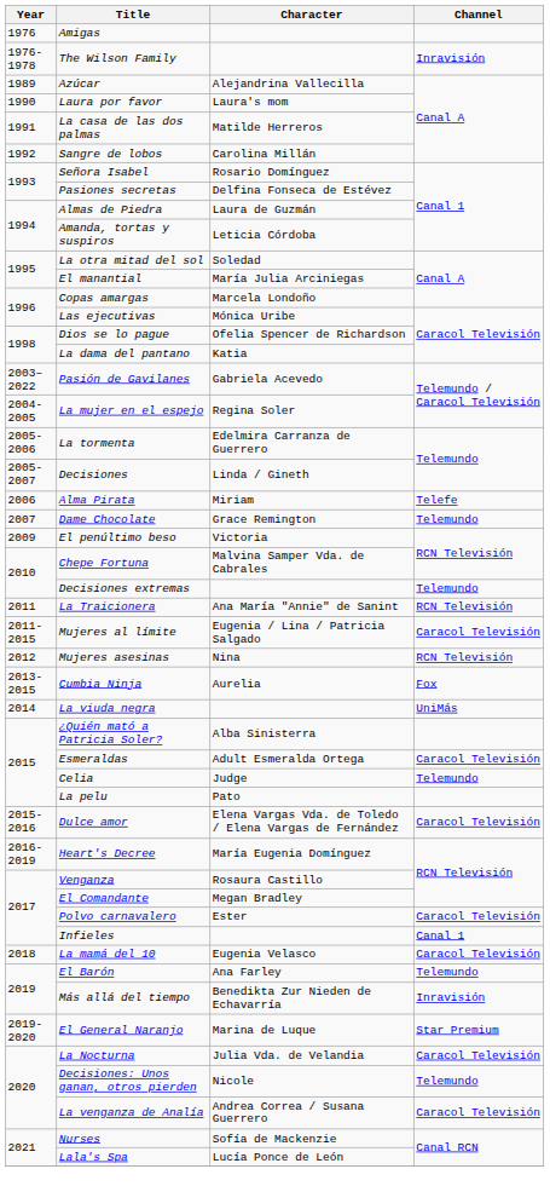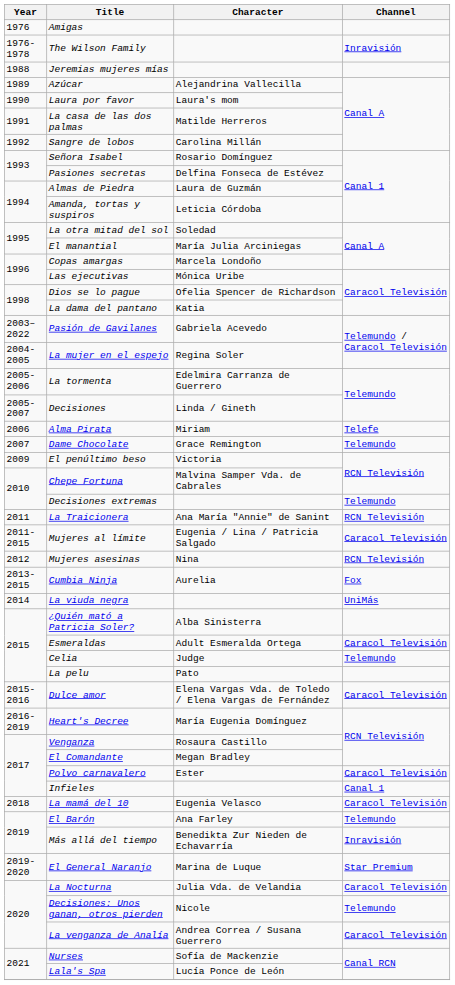+ row: 1988 | Jeremias mujeres mías
